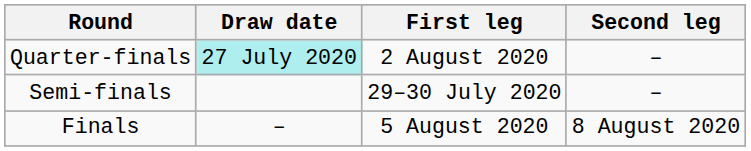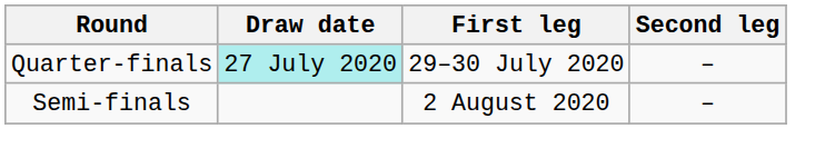Quarter-finals | First leg: 2 August 2020 -> 29–30 July 2020
Semi-finals | First leg: 29–30 July 2020 -> 2 August 2020
- row: Finals | – | 5 August 2020 | 8 August 2020
